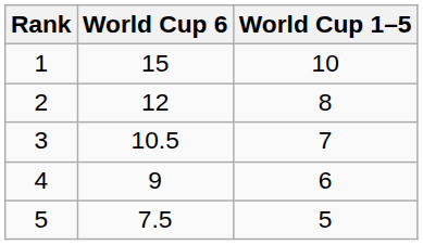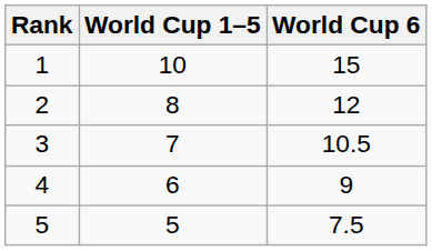columns swapped: World Cup 1–5 <-> World Cup 6
